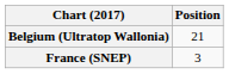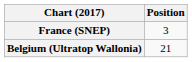rows swapped: Belgium (Ultratop Wallonia) <-> France (SNEP)
